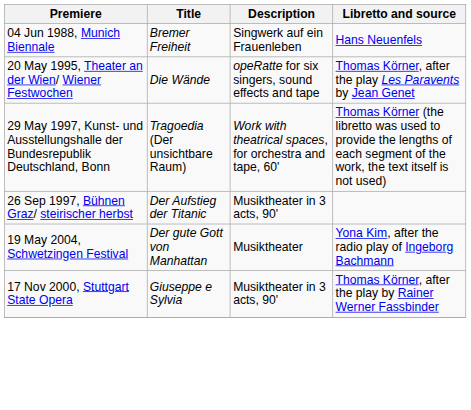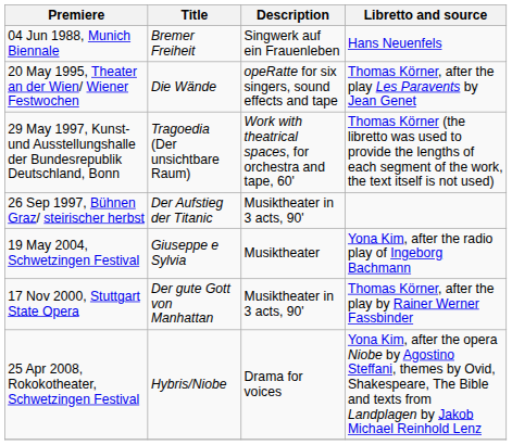19 May 2004, Schwetzingen Festival | Title: Der gute Gott von Manhattan -> Giuseppe e Sylvia
17 Nov 2000, Stuttgart State Opera | Title: Giuseppe e Sylvia -> Der gute Gott von Manhattan
+ row: 25 Apr 2008, Rokokotheater, Schwetzingen Festival | Hybris/Niobe | Drama for voices | Yona Kim, after the opera Niobe by Agostino Steffani, themes by Ovid, Shakespeare, The Bible and texts from Landplagen by Jakob Michael Reinhold Lenz
